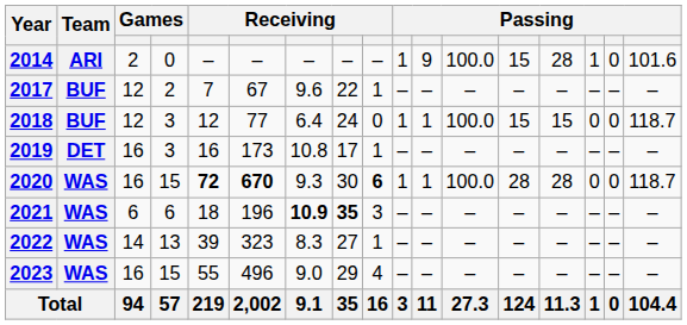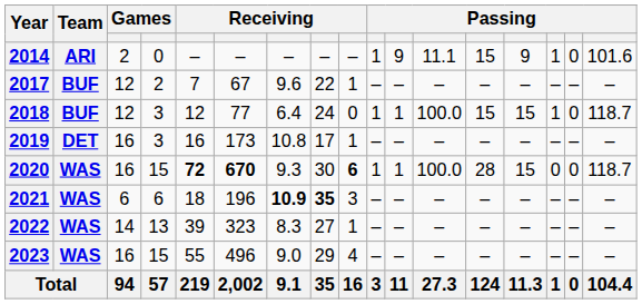2014 | column 12: 100.0 -> 11.1
2014 | column 14: 28 -> 9
2018 | column 15: 0 -> 1
2020 | column 14: 28 -> 15
